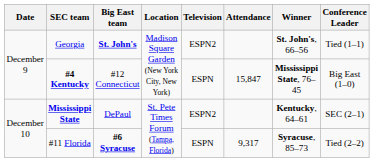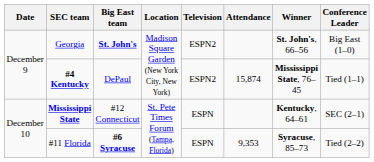Georgia | Conference Leader: Tied (1–1) -> Big East (1–0)
#4 Kentucky | Big East team: #12 Connecticut -> DePaul
#4 Kentucky | Television: ESPN -> ESPN2
#4 Kentucky | Attendance: 15,847 -> 15,874
#4 Kentucky | Conference Leader: Big East (1–0) -> Tied (1–1)
Mississippi State | Big East team: DePaul -> #12 Connecticut
Mississippi State | Television: ESPN2 -> ESPN
#11 Florida | Attendance: 9,317 -> 9,353
